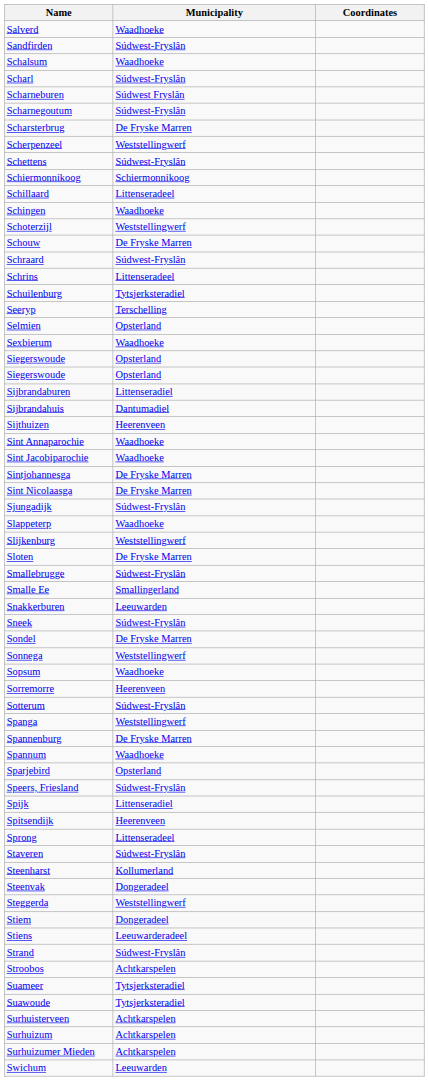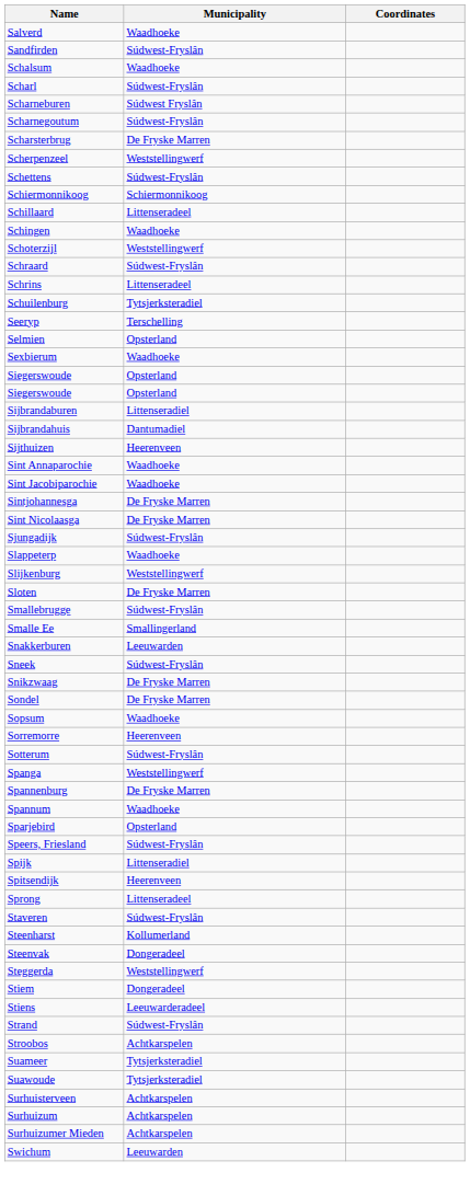- row: Schouw | De Fryske Marren
+ row: Snikzwaag | De Fryske Marren
- row: Sonnega | Weststellingwerf
